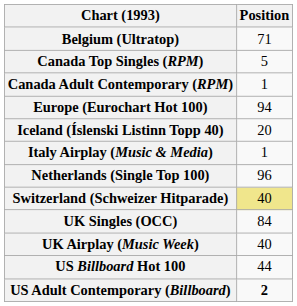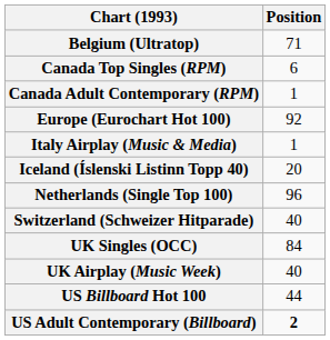Canada Top Singles (RPM) | Position: 5 -> 6
Europe (Eurochart Hot 100) | Position: 94 -> 92
rows swapped: Iceland (Íslenski Listinn Topp 40) <-> Italy Airplay (Music & Media)
Switzerland (Schweizer Hitparade) | Position: khaki background -> no background
